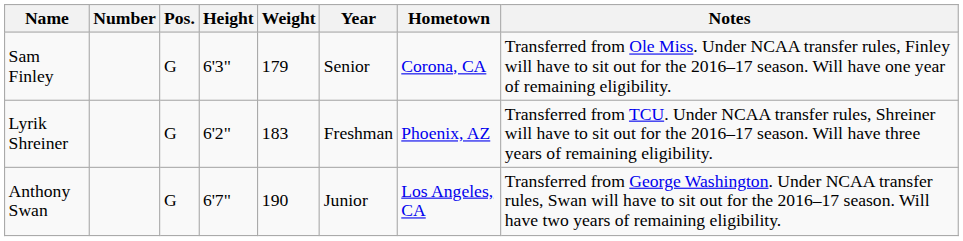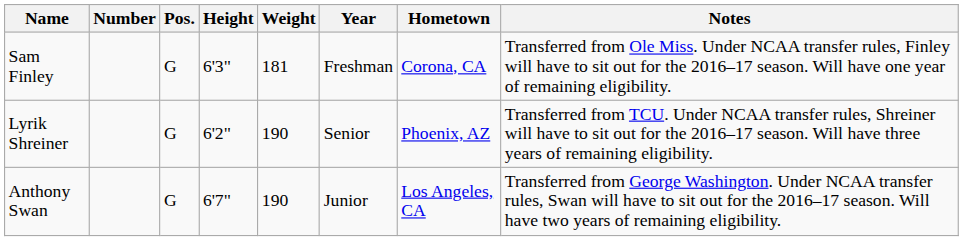Sam Finley | Weight: 179 -> 181
Sam Finley | Year: Senior -> Freshman
Lyrik Shreiner | Weight: 183 -> 190
Lyrik Shreiner | Year: Freshman -> Senior
